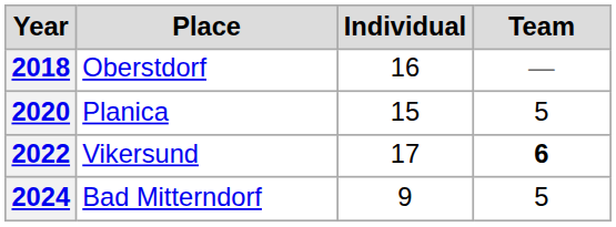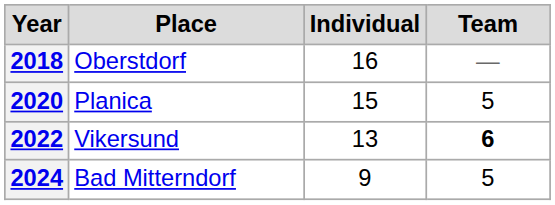2022 | Individual: 17 -> 13
